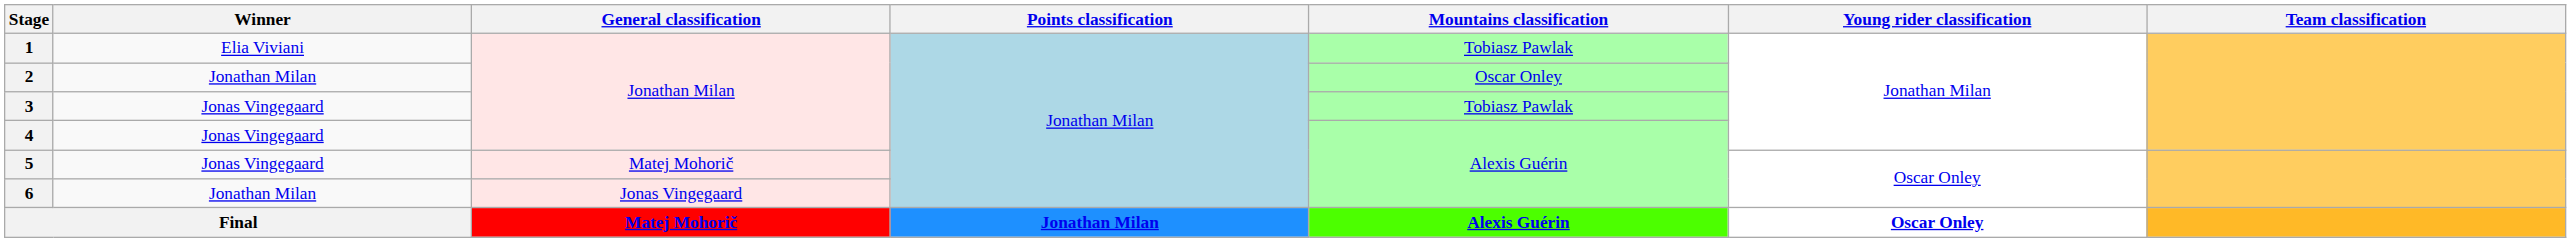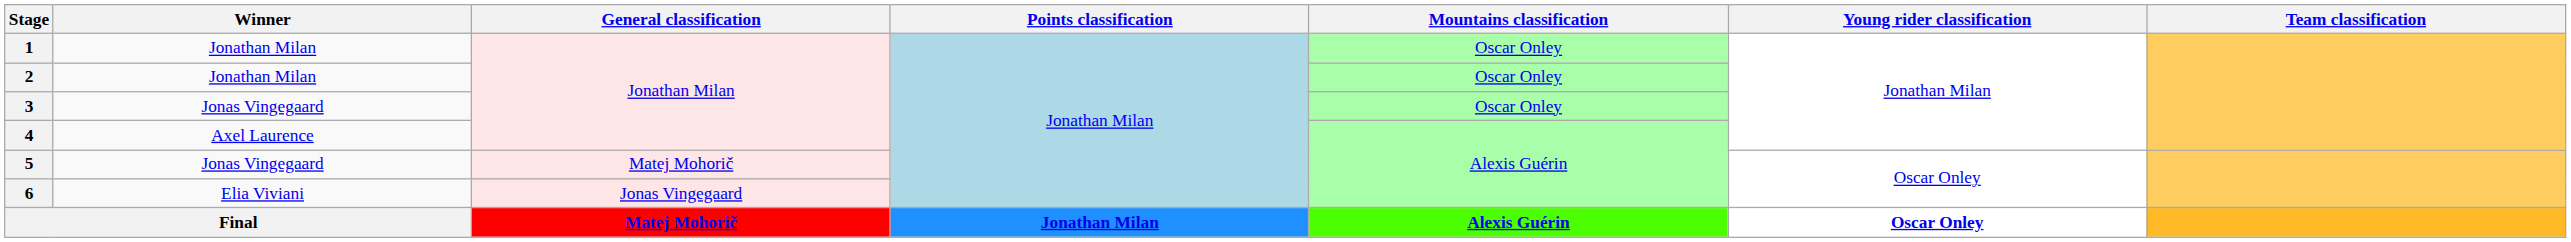1 | Winner: Elia Viviani -> Jonathan Milan
1 | Mountains classification: Tobiasz Pawlak -> Oscar Onley
3 | Mountains classification: Tobiasz Pawlak -> Oscar Onley
4 | Winner: Jonas Vingegaard -> Axel Laurence
6 | Winner: Jonathan Milan -> Elia Viviani
